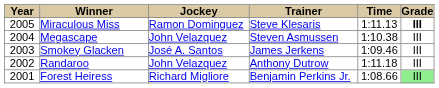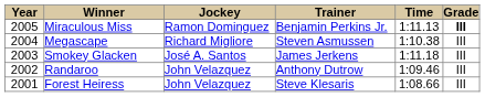Miraculous Miss | column 4: Steve Klesaris -> Benjamin Perkins Jr.
Megascape | column 3: John Velazquez -> Richard Migliore
Smokey Glacken | column 5: 1:09.46 -> 1:11.18
Randaroo | column 5: 1:11.18 -> 1:09.46
Forest Heiress | column 3: Richard Migliore -> John Velazquez
Forest Heiress | column 4: Benjamin Perkins Jr. -> Steve Klesaris
Forest Heiress | column 6: lightgreen background -> no background
